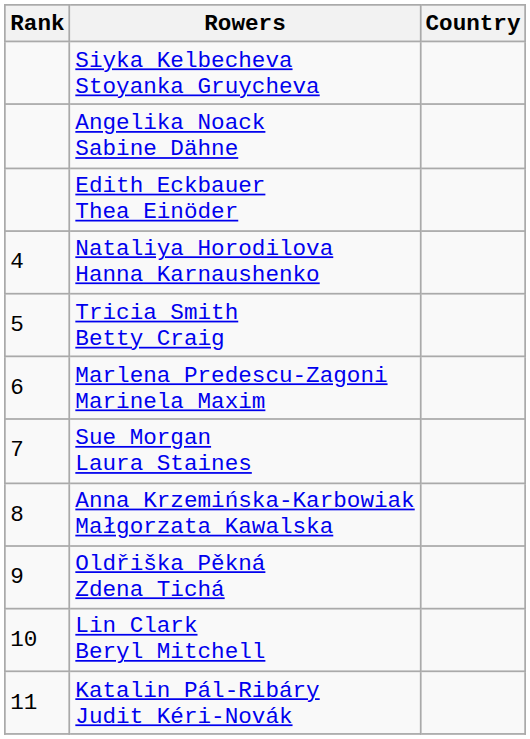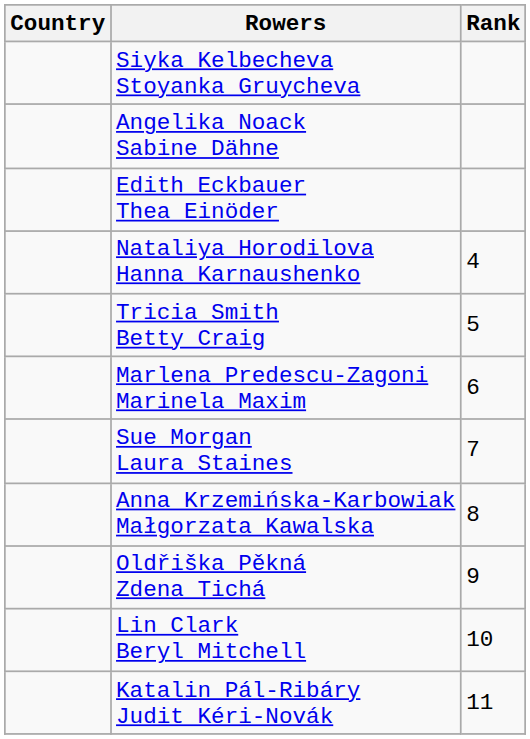columns swapped: Rank <-> Country
